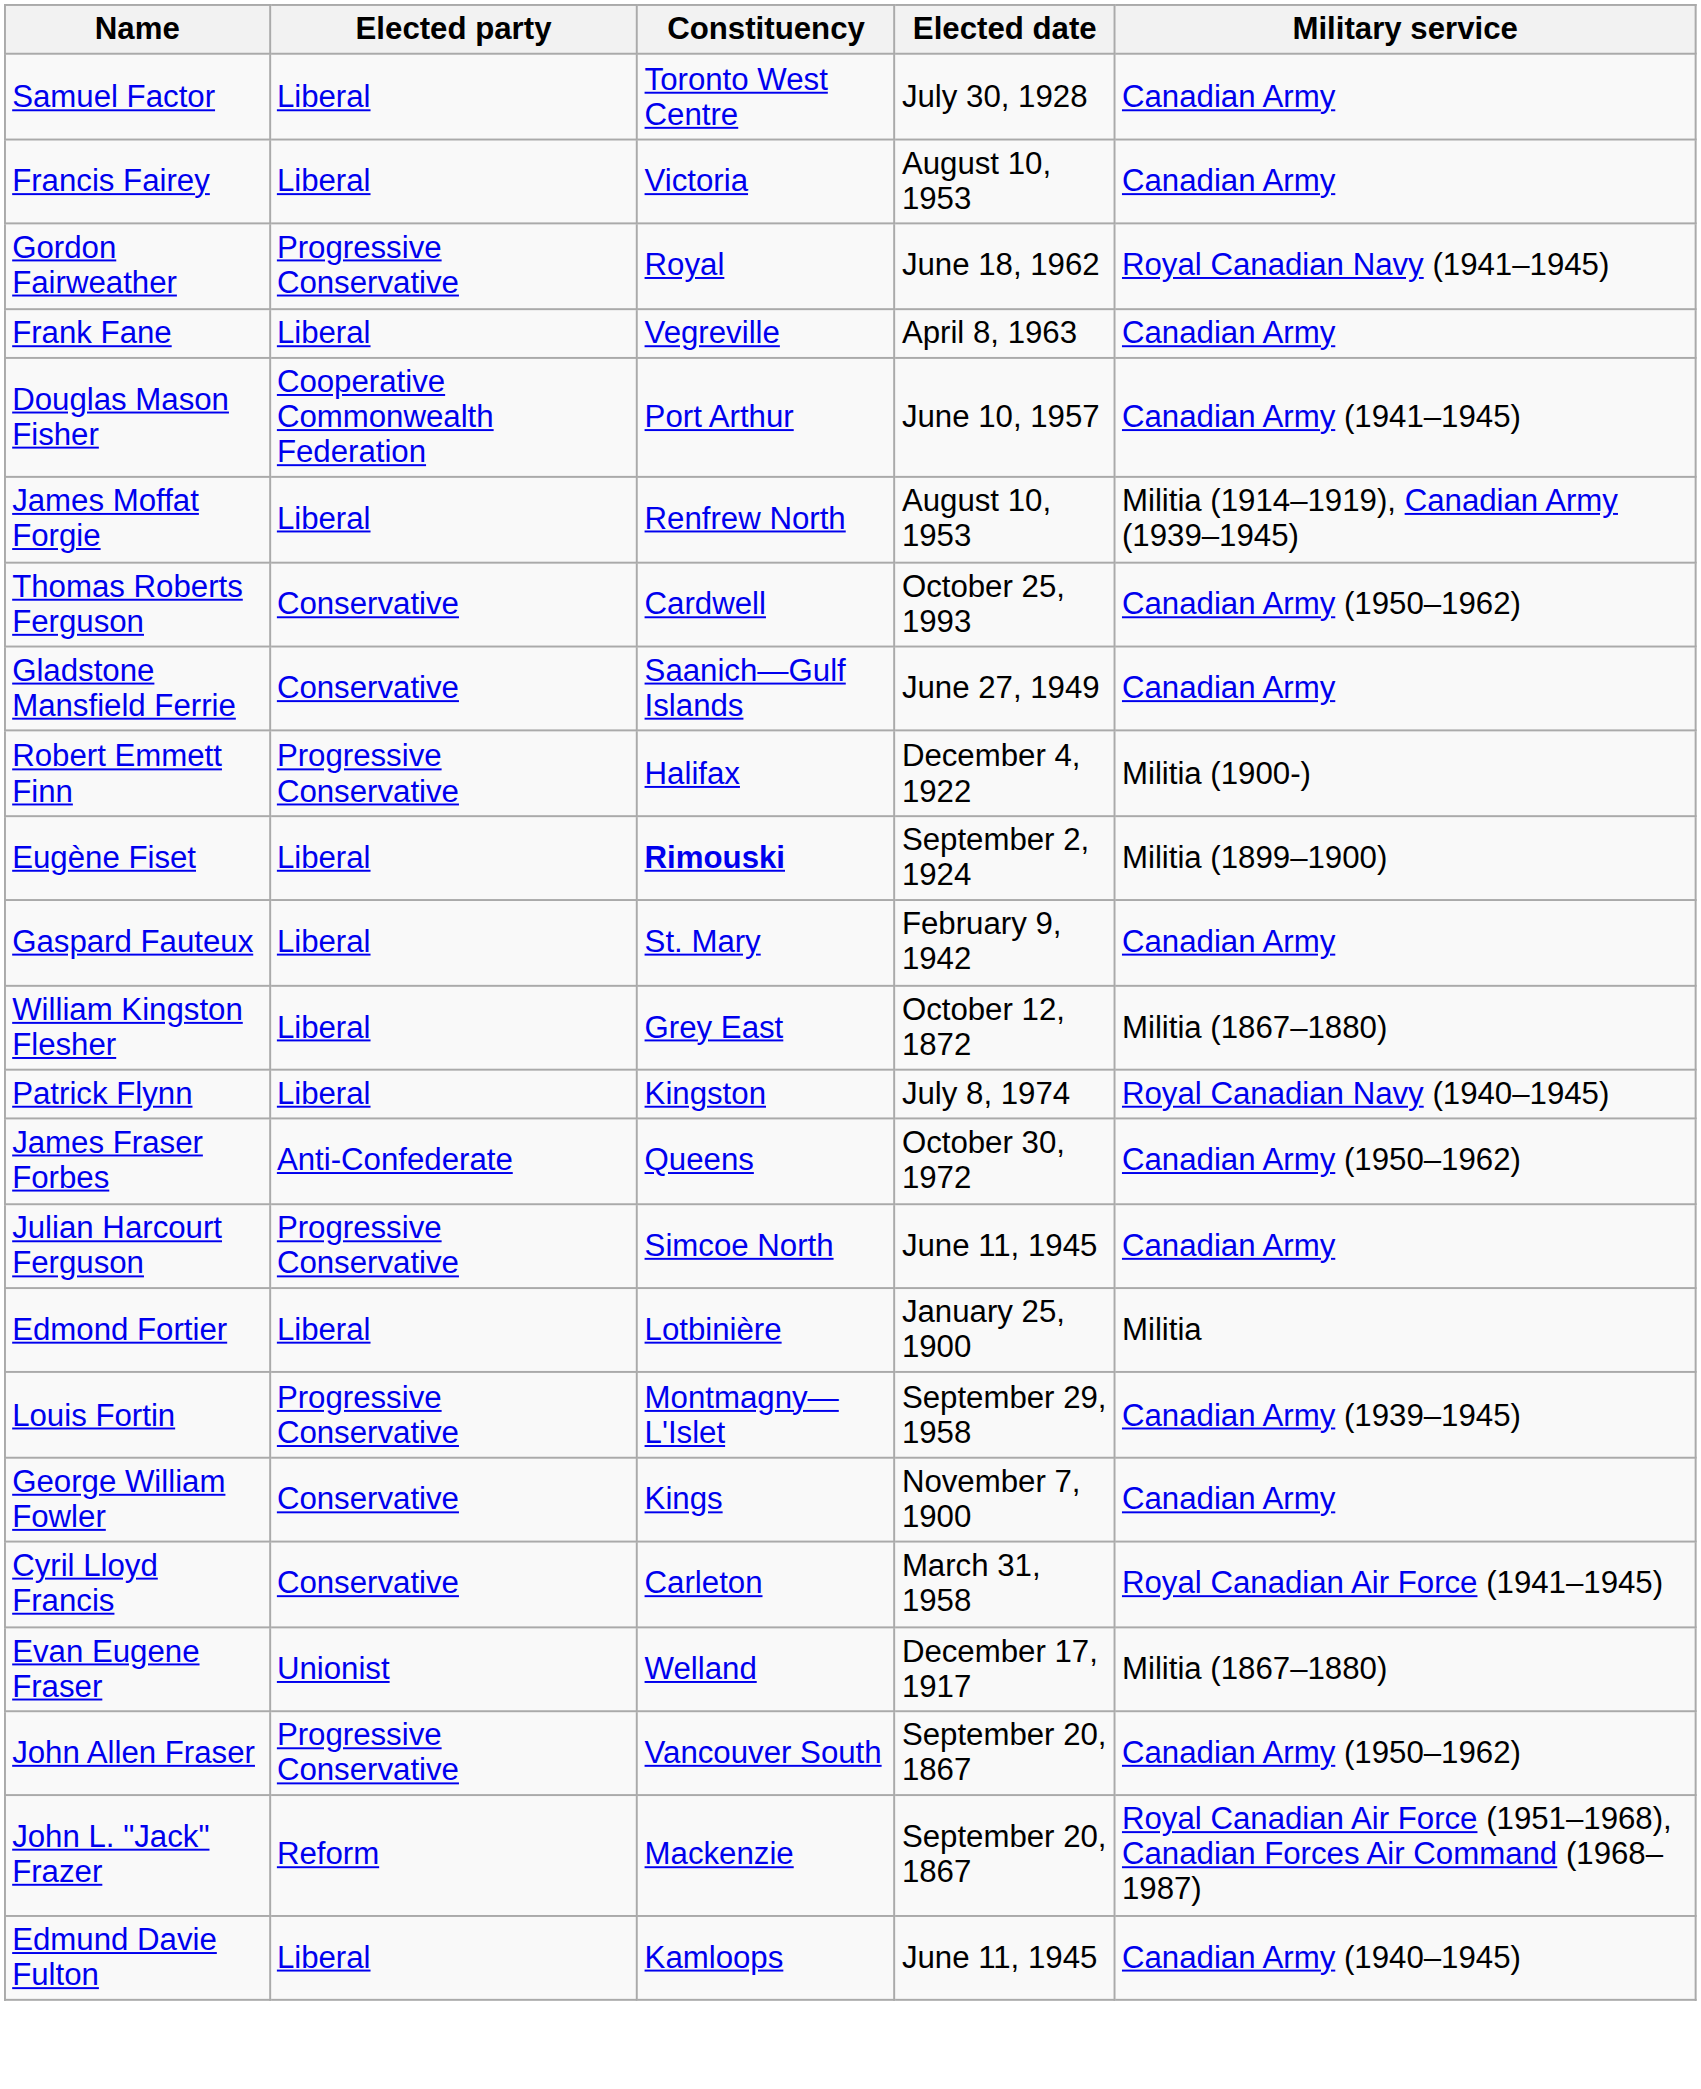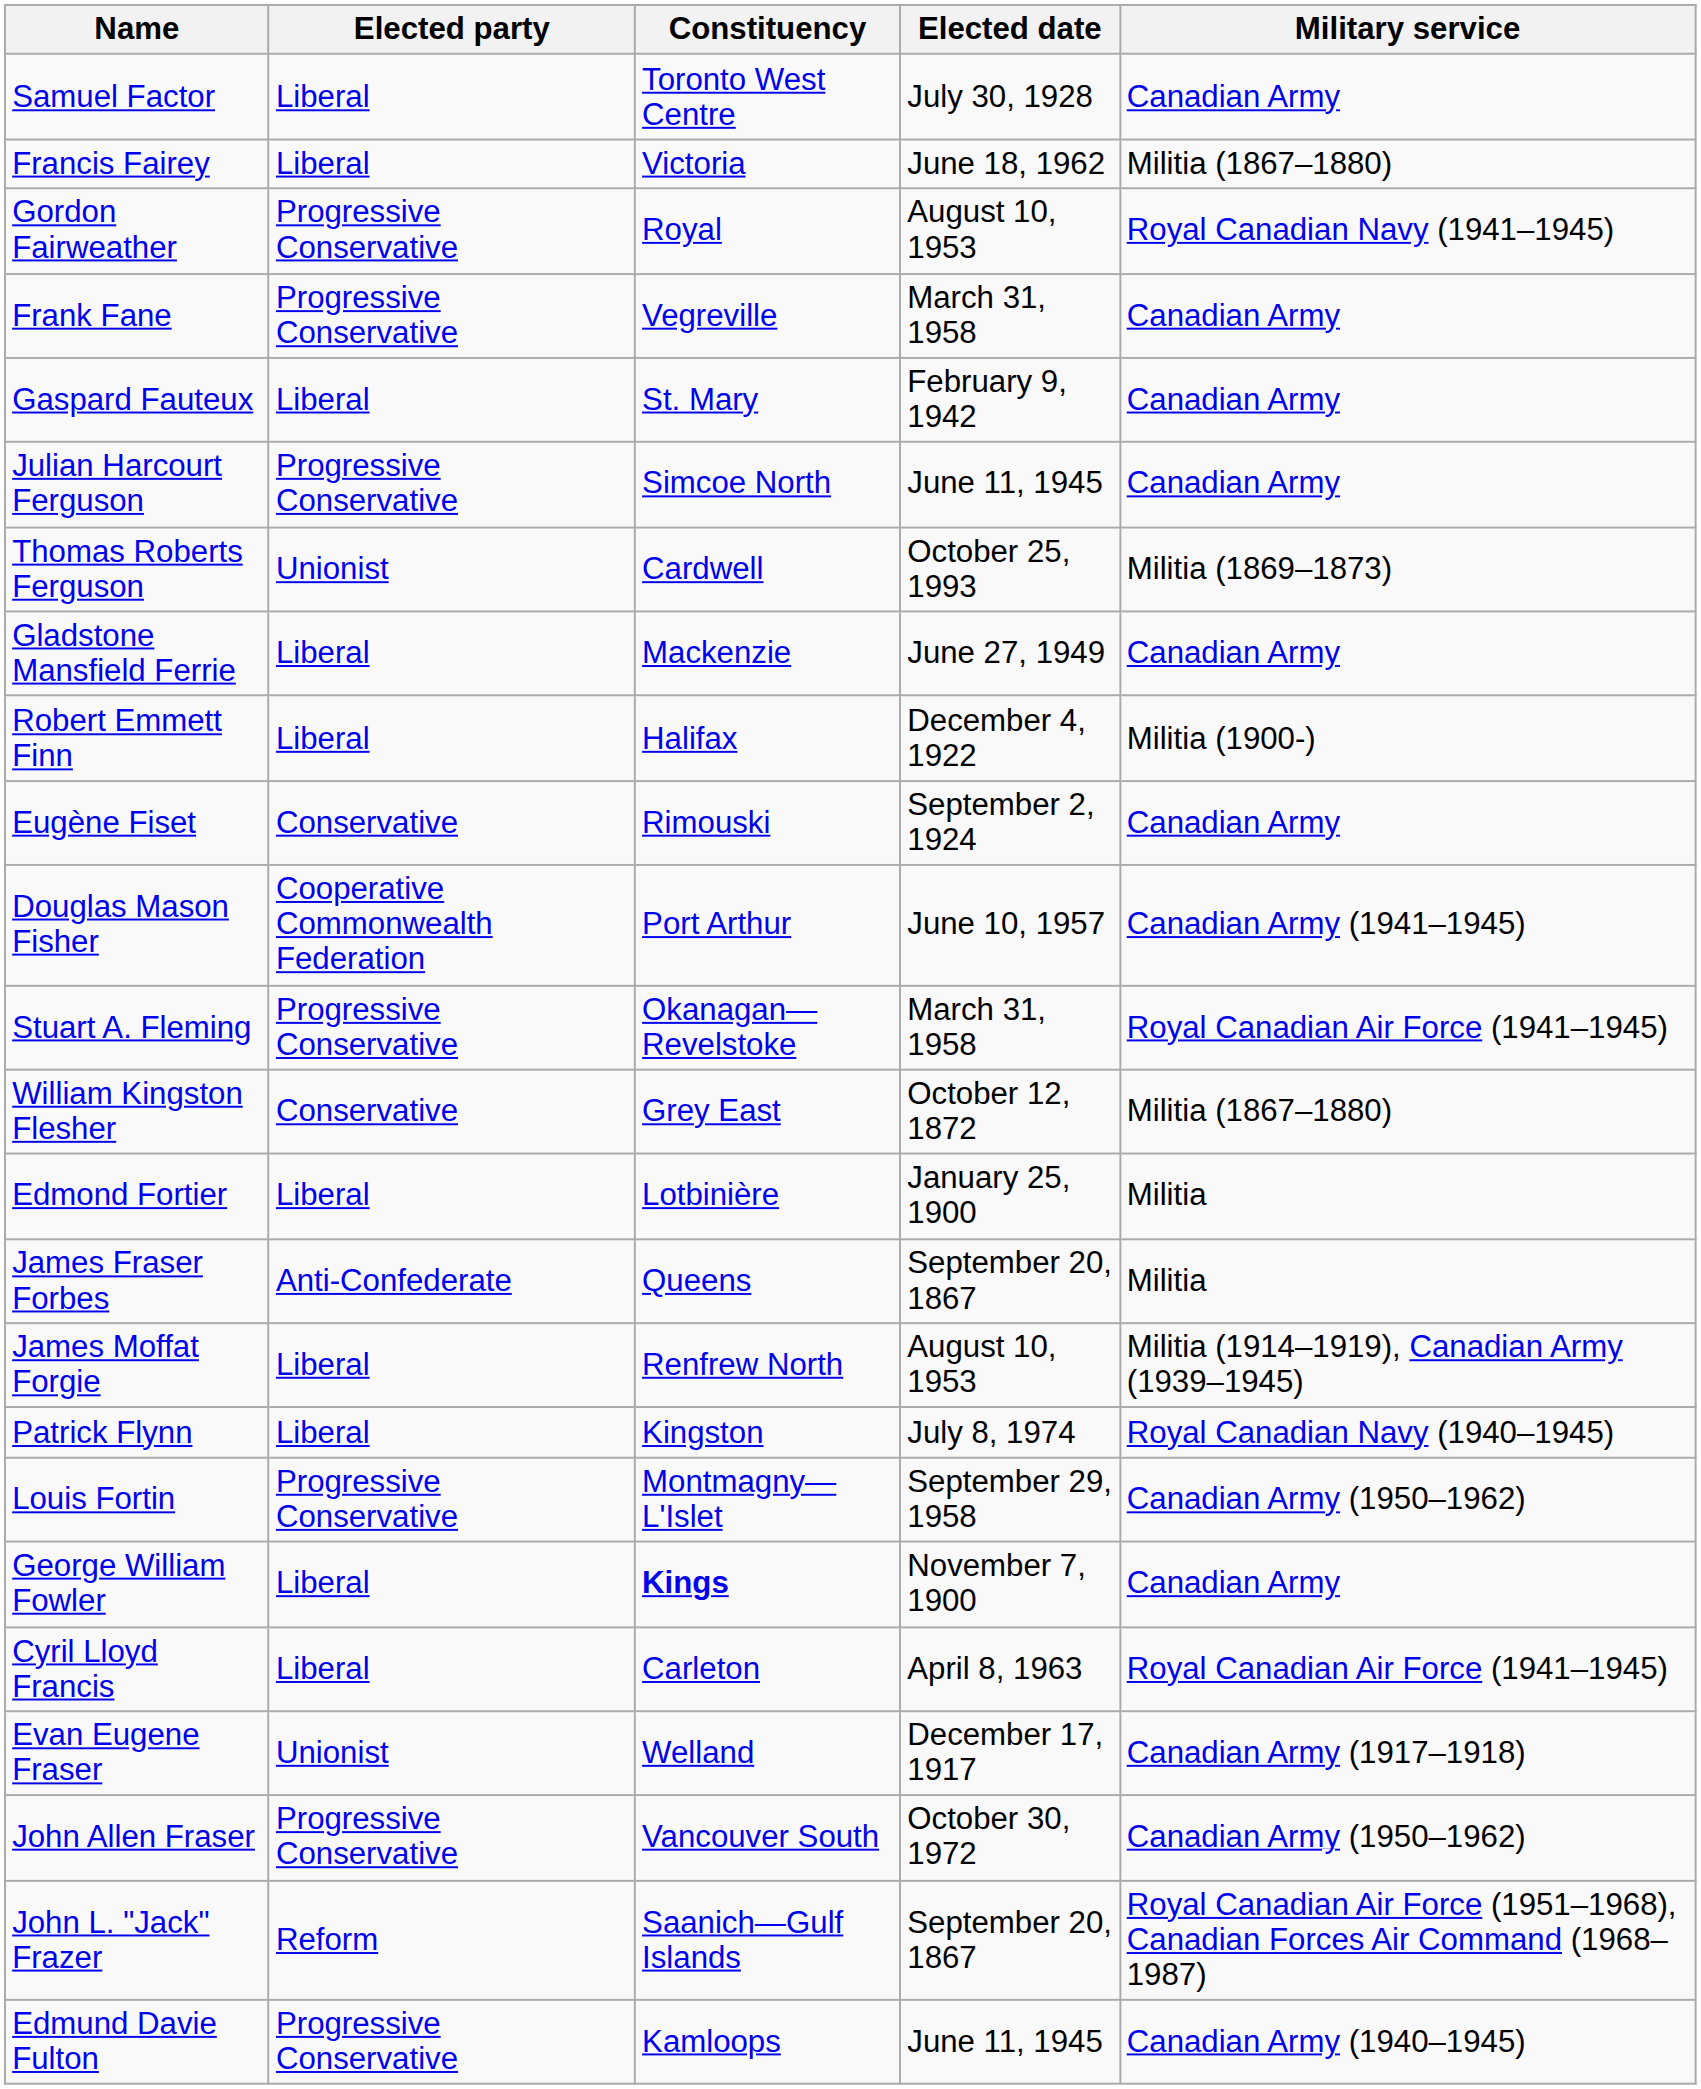Francis Fairey | Elected date: August 10, 1953 -> June 18, 1962
Francis Fairey | Military service: Canadian Army -> Militia (1867–1880)
Gordon Fairweather | Elected date: June 18, 1962 -> August 10, 1953
Frank Fane | Elected party: Liberal -> Progressive Conservative
Frank Fane | Elected date: April 8, 1963 -> March 31, 1958
rows swapped: Gaspard Fauteux <-> Douglas Mason Fisher
rows swapped: Julian Harcourt Ferguson <-> James Moffat Forgie
Thomas Roberts Ferguson | Elected party: Conservative -> Unionist
Thomas Roberts Ferguson | Military service: Canadian Army (1950–1962) -> Militia (1869–1873)
Gladstone Mansfield Ferrie | Elected party: Conservative -> Liberal
Gladstone Mansfield Ferrie | Constituency: Saanich—Gulf Islands -> Mackenzie
Robert Emmett Finn | Elected party: Progressive Conservative -> Liberal
Eugène Fiset | Elected party: Liberal -> Conservative
Eugène Fiset | Constituency: bold -> normal
Eugène Fiset | Military service: Militia (1899–1900) -> Canadian Army
+ row: Stuart A. Fleming | Progressive Conservative | Okanagan—Revelstoke | March 31, 1958 | Royal Canadian Air Force (1941–1945)
William Kingston Flesher | Elected party: Liberal -> Conservative
rows swapped: Patrick Flynn <-> Edmond Fortier
James Fraser Forbes | Elected date: October 30, 1972 -> September 20, 1867
James Fraser Forbes | Military service: Canadian Army (1950–1962) -> Militia
Louis Fortin | Military service: Canadian Army (1939–1945) -> Canadian Army (1950–1962)
George William Fowler | Elected party: Conservative -> Liberal
George William Fowler | Constituency: normal -> bold
Cyril Lloyd Francis | Elected party: Conservative -> Liberal
Cyril Lloyd Francis | Elected date: March 31, 1958 -> April 8, 1963
Evan Eugene Fraser | Military service: Militia (1867–1880) -> Canadian Army (1917–1918)
John Allen Fraser | Elected date: September 20, 1867 -> October 30, 1972
John L. "Jack" Frazer | Constituency: Mackenzie -> Saanich—Gulf Islands
Edmund Davie Fulton | Elected party: Liberal -> Progressive Conservative
